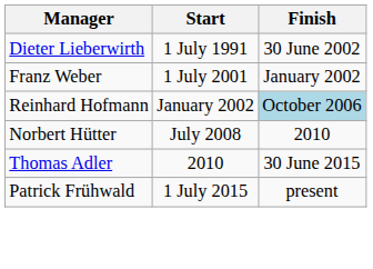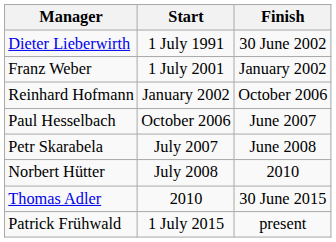Reinhard Hofmann | Finish: lightblue background -> no background
+ row: Paul Hesselbach | October 2006 | June 2007
+ row: Petr Skarabela | July 2007 | June 2008
